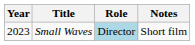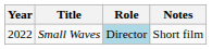Small Waves | Year: 2023 -> 2022
